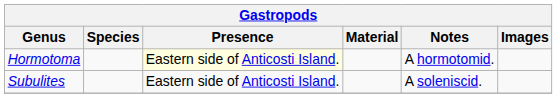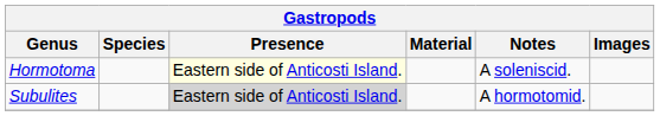Hormotoma | Notes: A hormotomid. -> A soleniscid.
Subulites | Presence: no background -> lightgrey background
Subulites | Notes: A soleniscid. -> A hormotomid.
